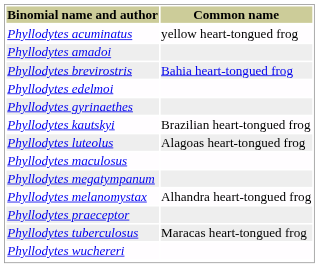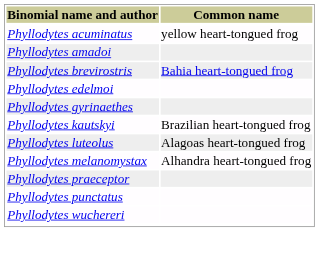- row: Phyllodytes maculosus
- row: Phyllodytes megatympanum
+ row: Phyllodytes punctatus
- row: Phyllodytes tuberculosus | Maracas heart-tongued frog
